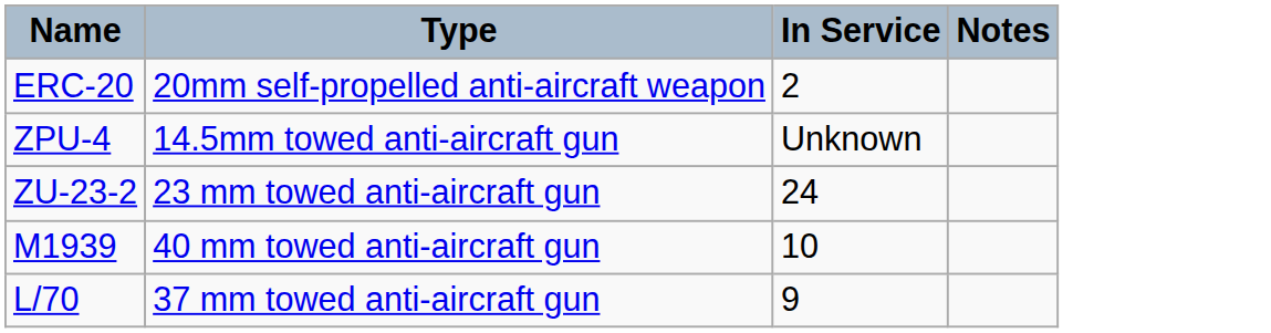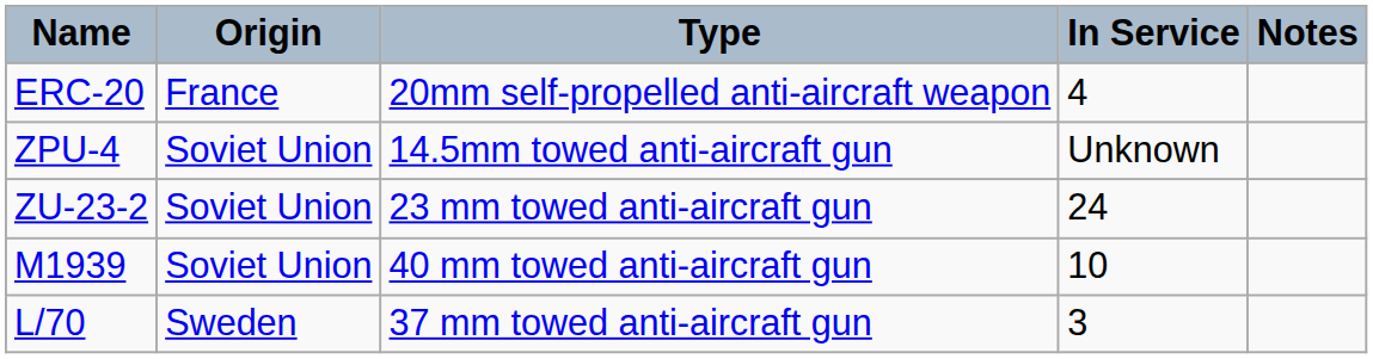+ column: Origin | France | Soviet Union | Soviet Union | Soviet Union | Sweden
ERC-20 | In Service: 2 -> 4
L/70 | In Service: 9 -> 3
